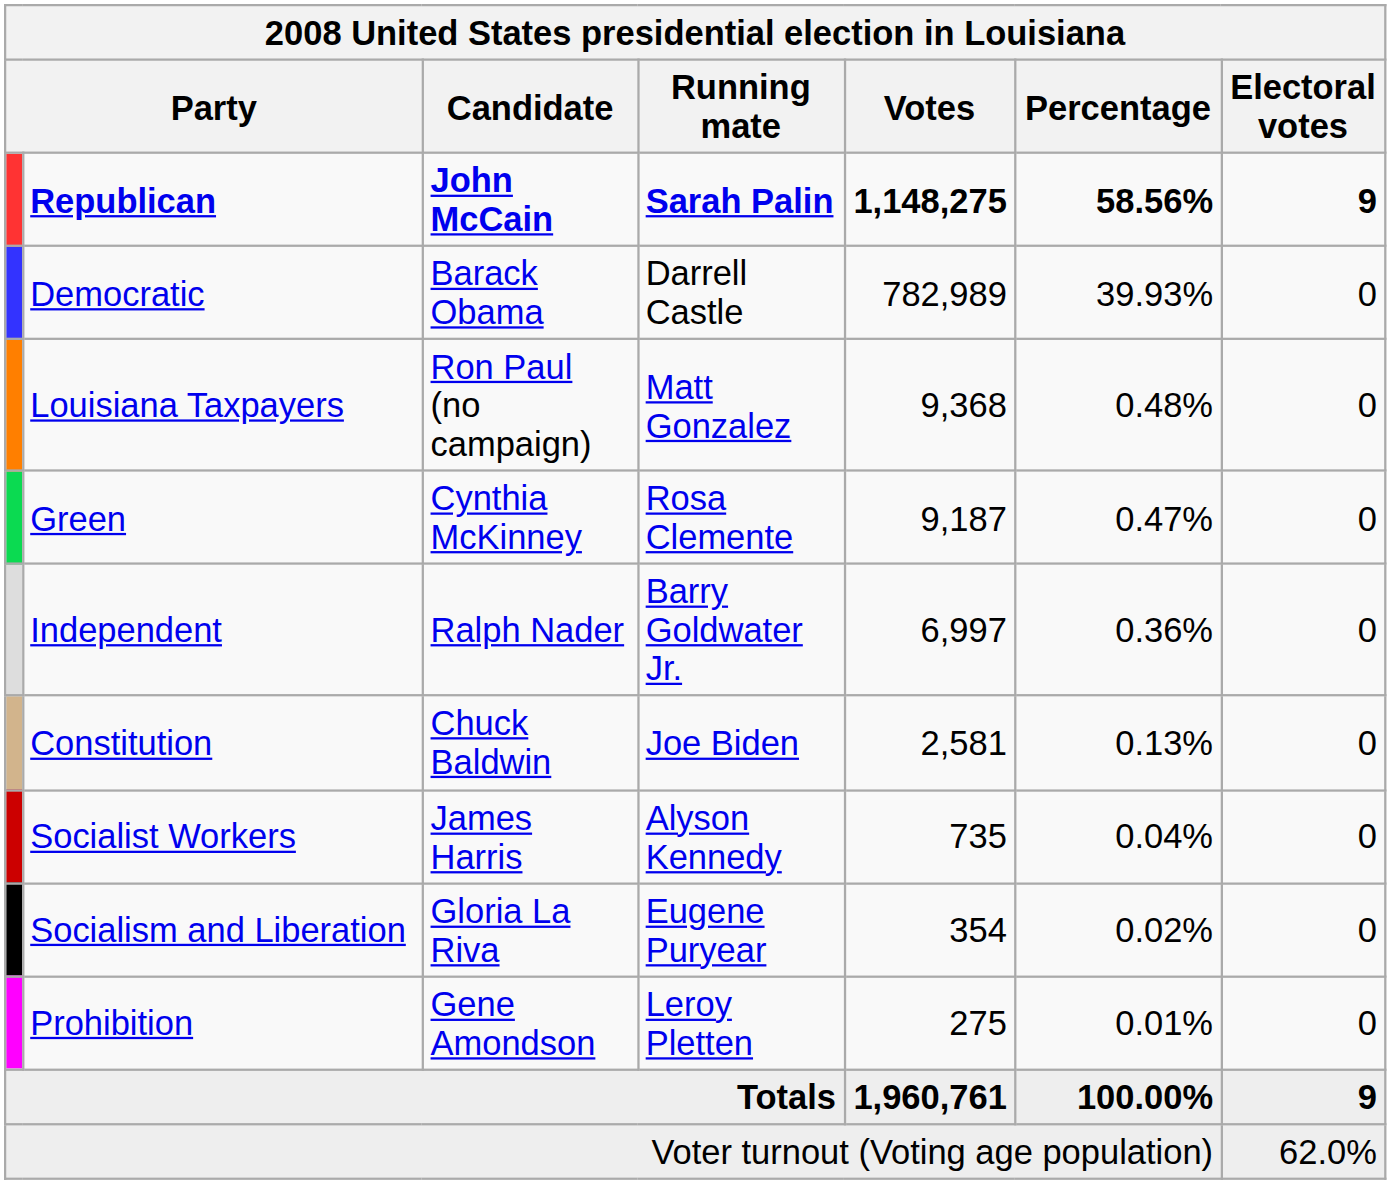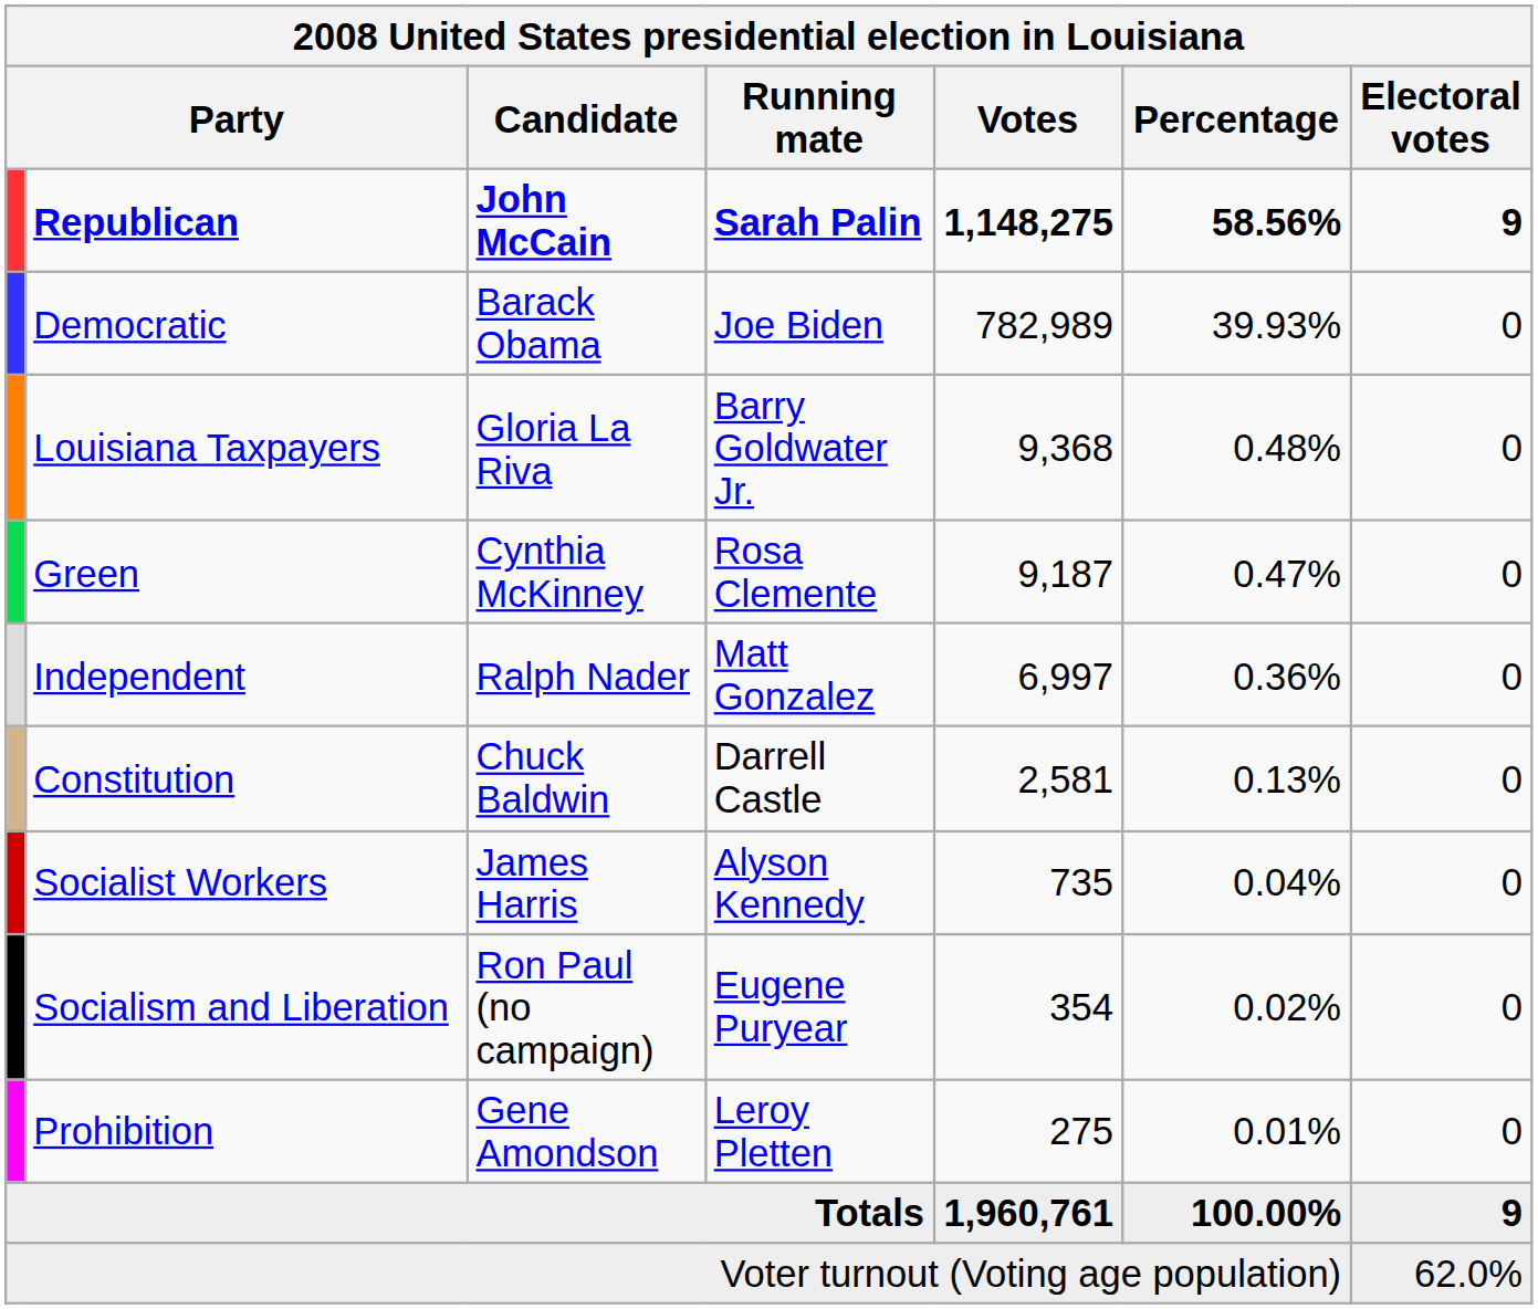Democratic | Running mate: Darrell Castle -> Joe Biden
Louisiana Taxpayers | Candidate: Ron Paul (no campaign) -> Gloria La Riva
Louisiana Taxpayers | Running mate: Matt Gonzalez -> Barry Goldwater Jr.
Independent | Running mate: Barry Goldwater Jr. -> Matt Gonzalez
Constitution | Running mate: Joe Biden -> Darrell Castle
Socialism and Liberation | Candidate: Gloria La Riva -> Ron Paul (no campaign)
